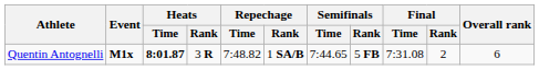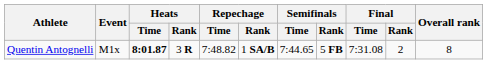Quentin Antognelli | Event: bold -> normal
Quentin Antognelli | Overall rank: 6 -> 8
